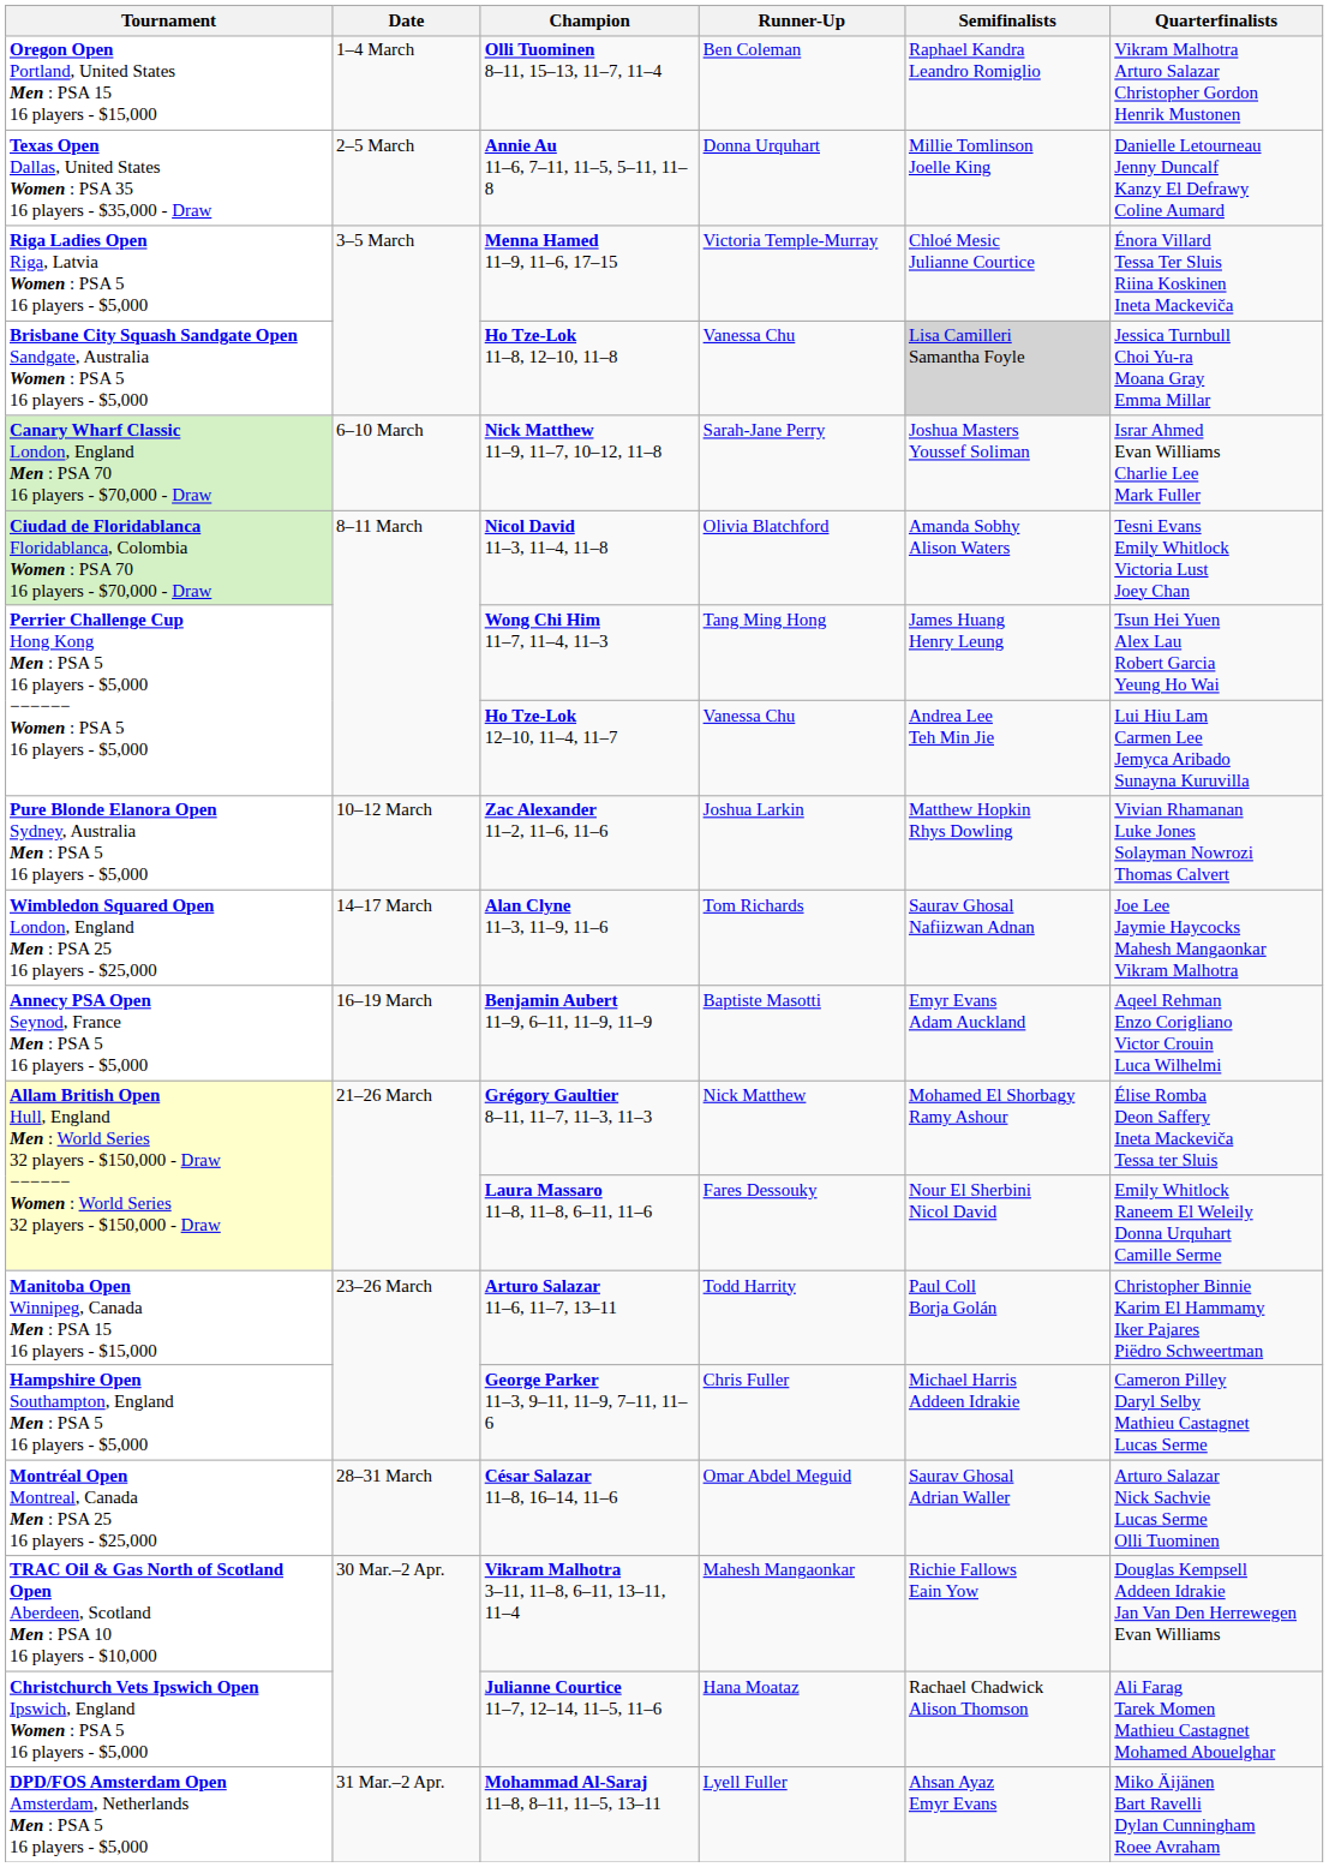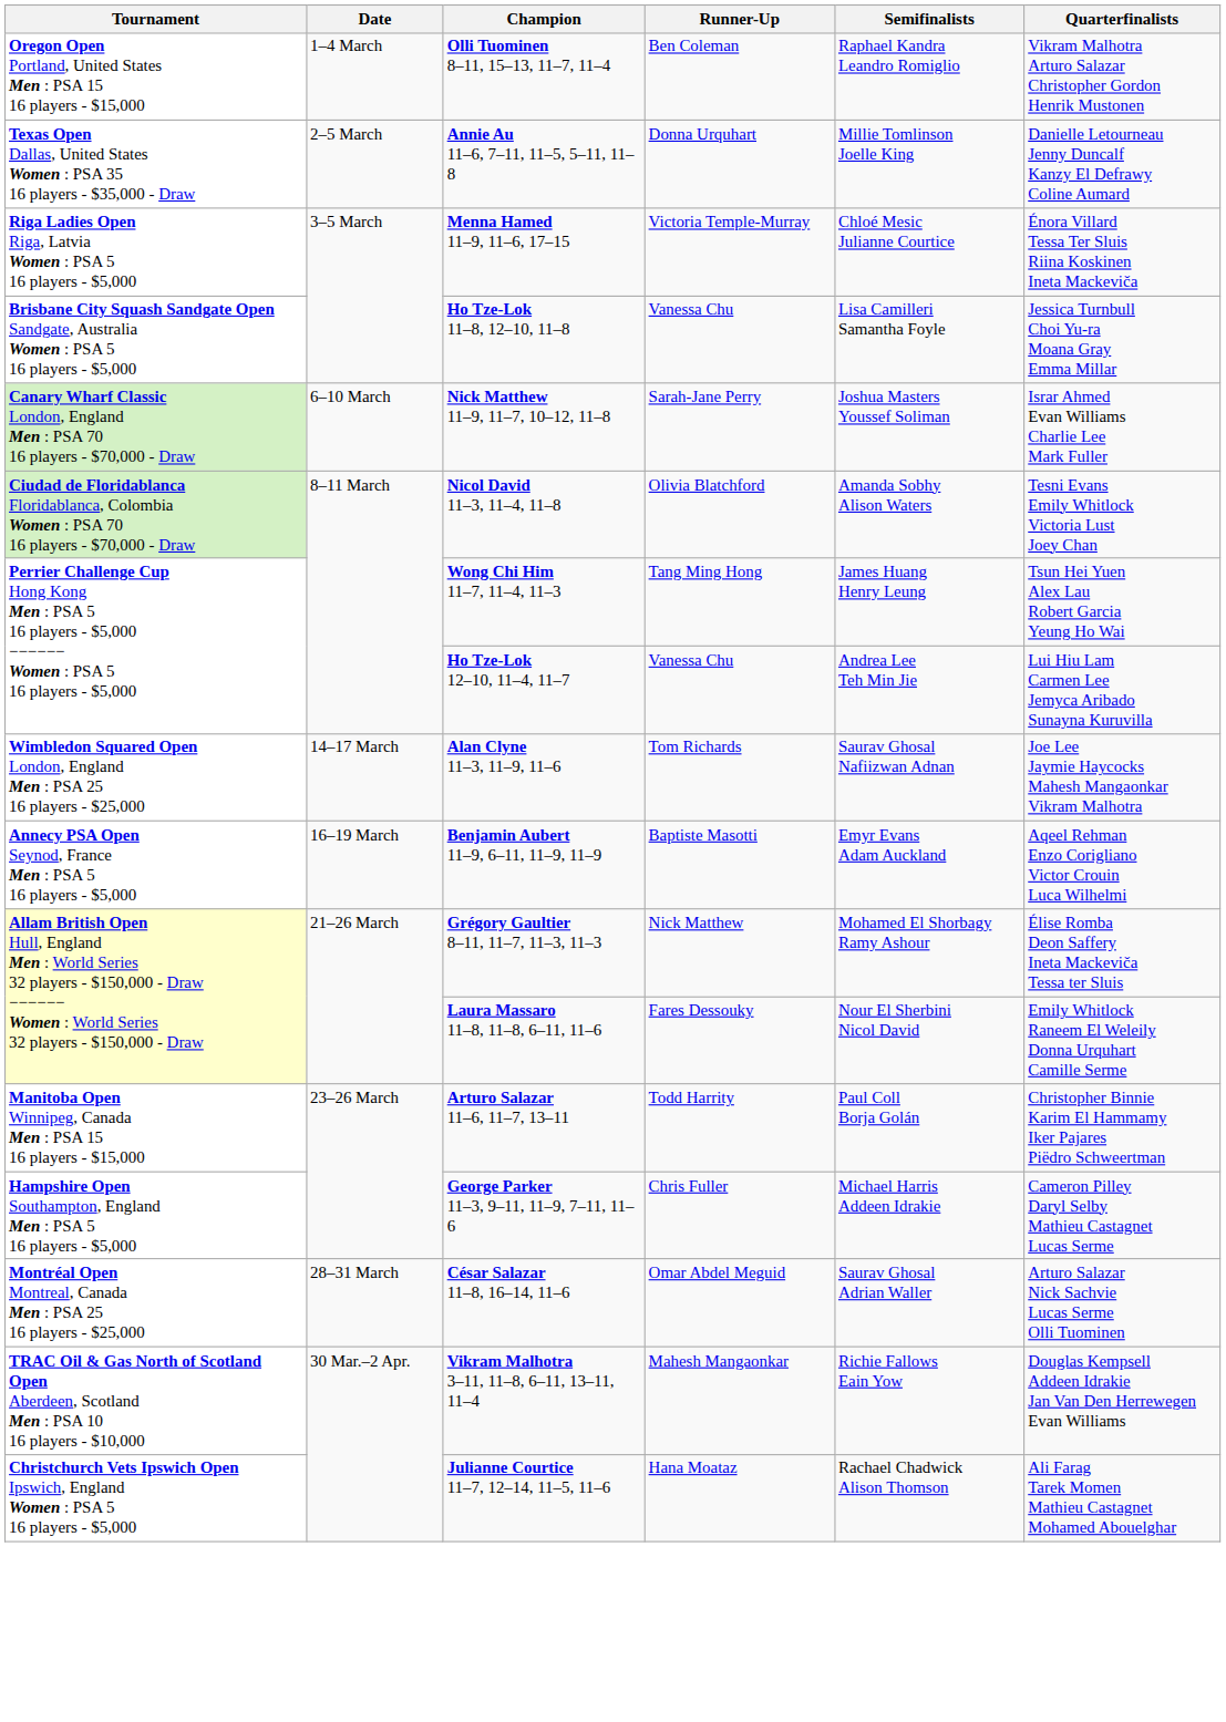Ho Tze-Lok 11–8, 12–10, 11–8 | Semifinalists: lightgrey background -> no background
- row: Pure Blonde Elanora Open Sydney, Australia Men : PSA 5 16 players - $5,000 | 10–12 March | Zac Alexander 11–2, 11–6, 11–6 | Joshua Larkin | Matthew Hopkin Rhys Dowling | Vivian Rhamanan Luke Jones Solayman Nowrozi Thomas Calvert
- row: DPD/FOS Amsterdam Open Amsterdam, Netherlands Men : PSA 5 16 players - $5,000 | 31 Mar.–2 Apr. | Mohammad Al-Saraj 11–8, 8–11, 11–5, 13–11 | Lyell Fuller | Ahsan Ayaz Emyr Evans | Miko Äijänen Bart Ravelli Dylan Cunningham Roee Avraham
